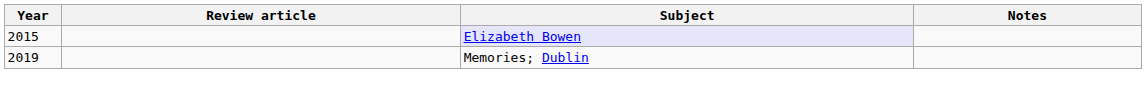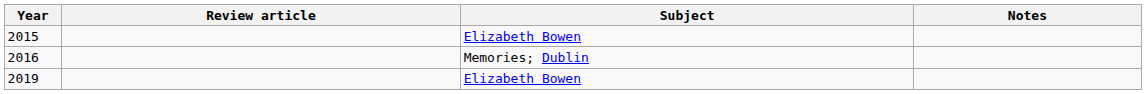2015 | Subject: lavender background -> no background
+ row: 2016 | Memories; Dublin
2019 | Subject: Memories; Dublin -> Elizabeth Bowen
